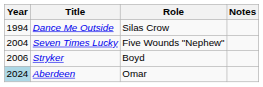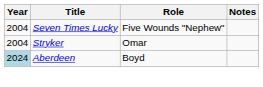- row: 1994 | Dance Me Outside | Silas Crow
Stryker | Year: 2006 -> 2004
Stryker | Role: Boyd -> Omar
Aberdeen | Role: Omar -> Boyd
